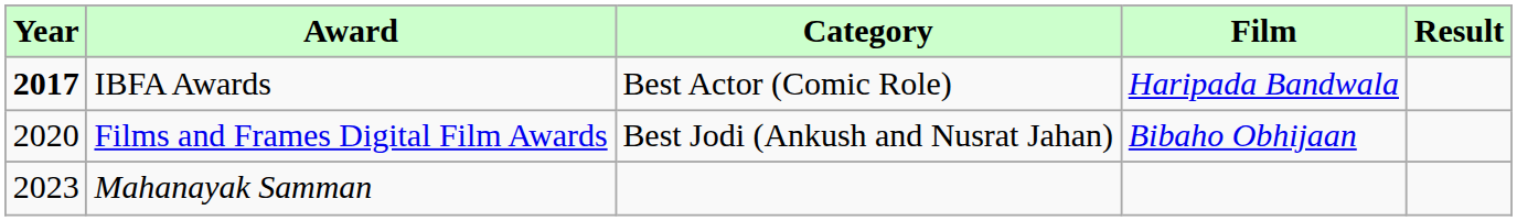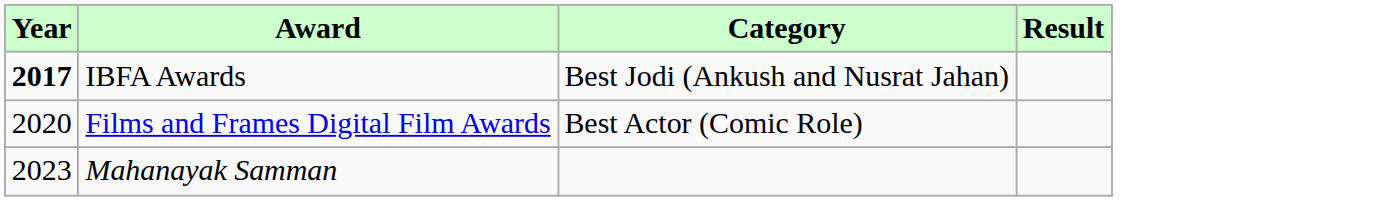- column: Film | Haripada Bandwala | Bibaho Obhijaan
IBFA Awards | Category: Best Actor (Comic Role) -> Best Jodi (Ankush and Nusrat Jahan)
Films and Frames Digital Film Awards | Category: Best Jodi (Ankush and Nusrat Jahan) -> Best Actor (Comic Role)
